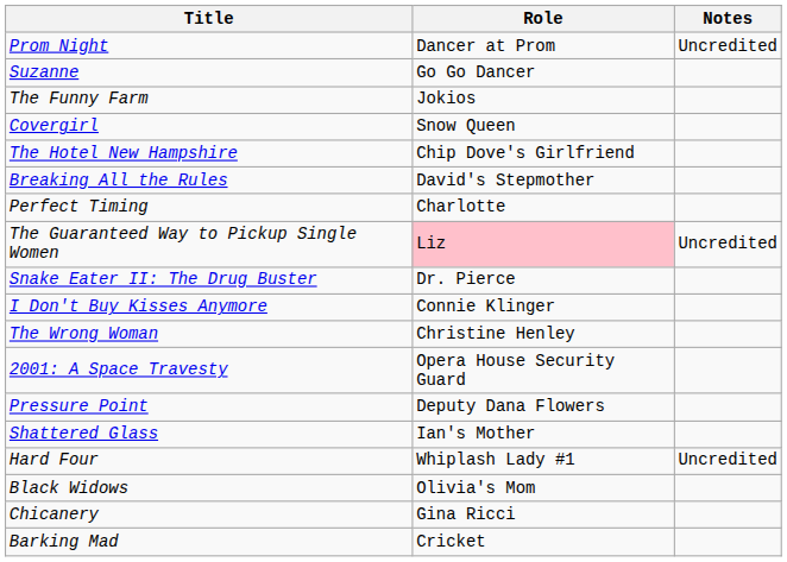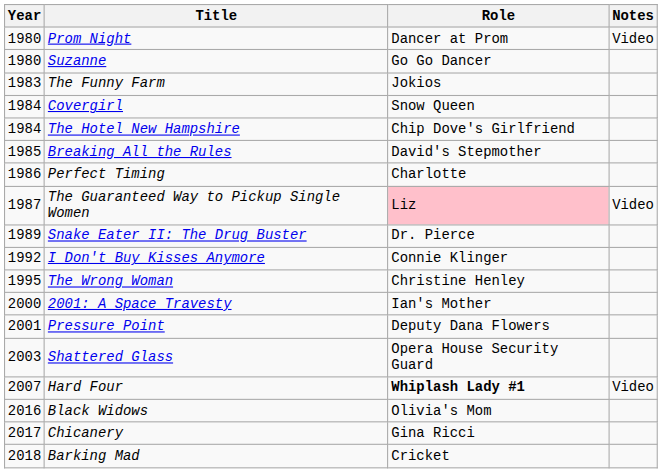+ column: Year | 1980 | 1980 | 1983 | 1984 | 1984 | 1985 | 1986 | 1987 | 1989 | 1992 | 1995 | 2000 | 2001 | 2003 | 2007 | 2016 | 2017 | 2018
Prom Night | Notes: Uncredited -> Video
The Guaranteed Way to Pickup Single Women | Notes: Uncredited -> Video
2001: A Space Travesty | Role: Opera House Security Guard -> Ian's Mother
Shattered Glass | Role: Ian's Mother -> Opera House Security Guard
Hard Four | Role: normal -> bold
Hard Four | Notes: Uncredited -> Video
